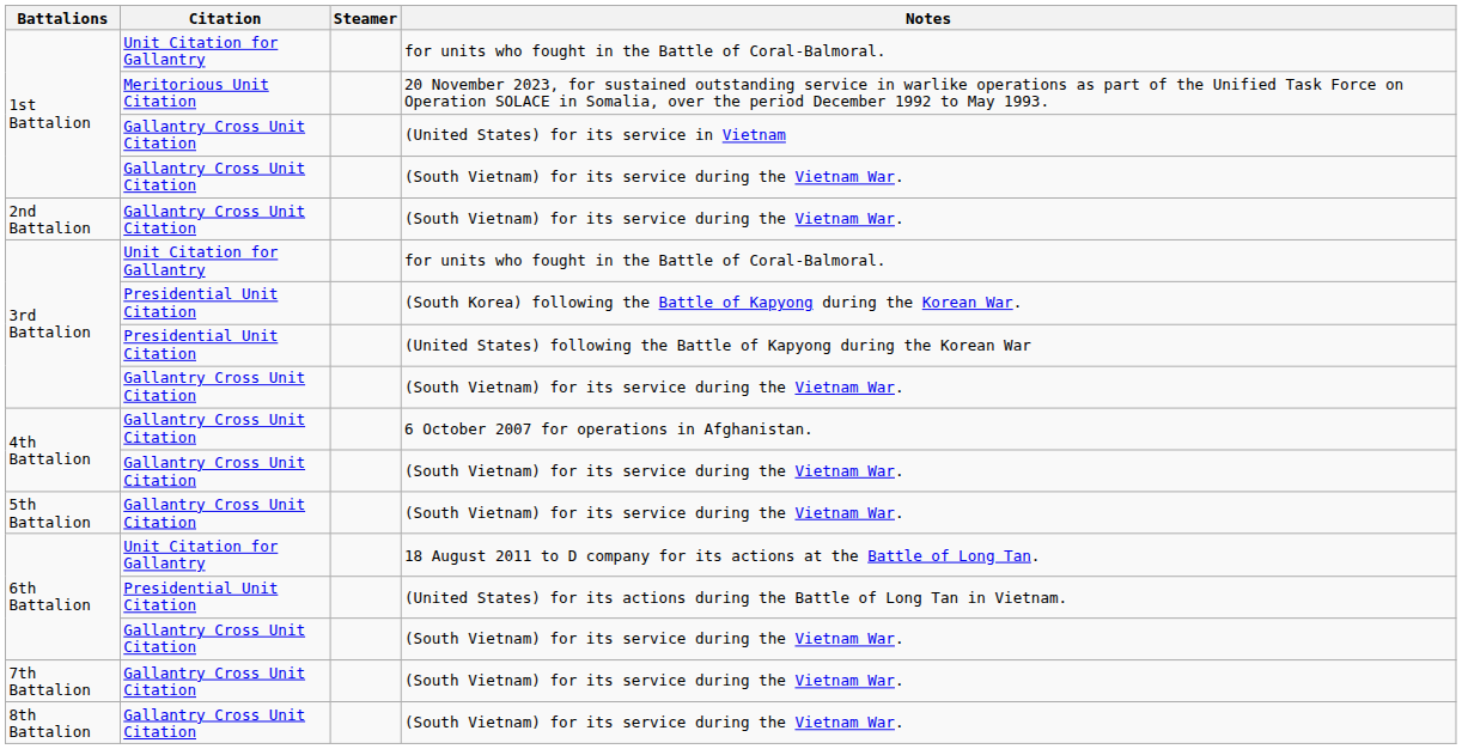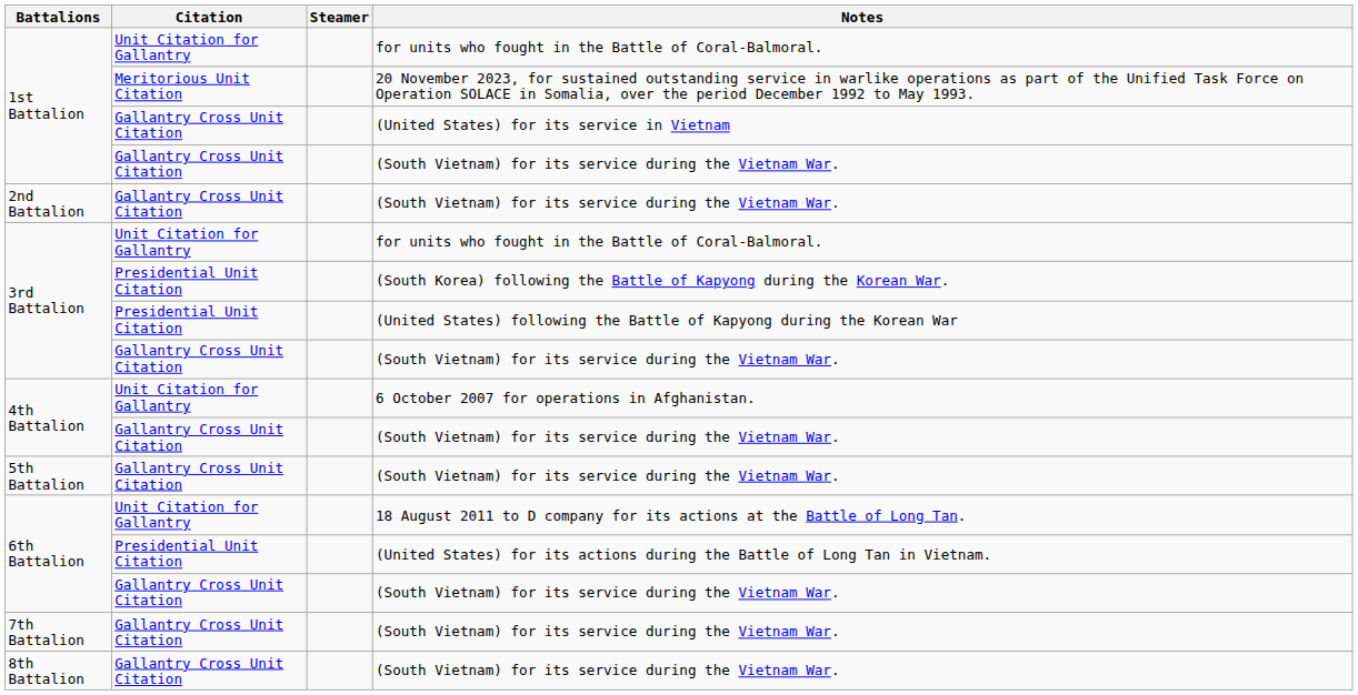6 October 2007 for operations in Afghanistan. | Citation: Gallantry Cross Unit Citation -> Unit Citation for Gallantry
